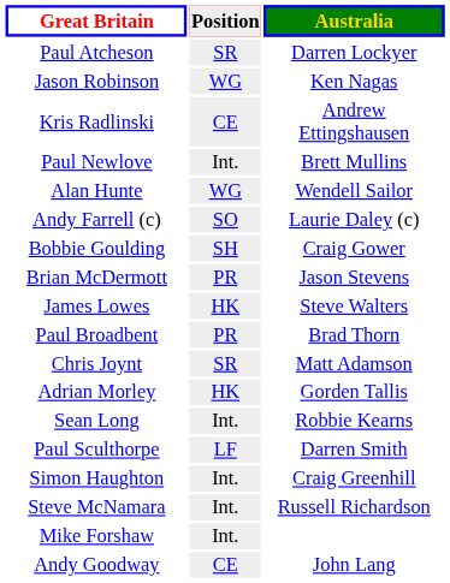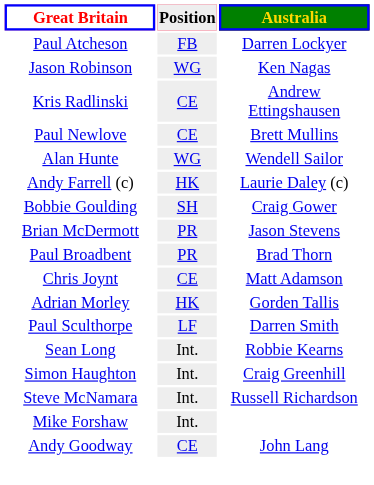Paul Atcheson | Position: SR -> FB
Paul Newlove | Position: Int. -> CE
Andy Farrell (c) | Position: SO -> HK
- row: James Lowes | HK | Steve Walters
Chris Joynt | Position: SR -> CE
rows swapped: Paul Sculthorpe <-> Sean Long
